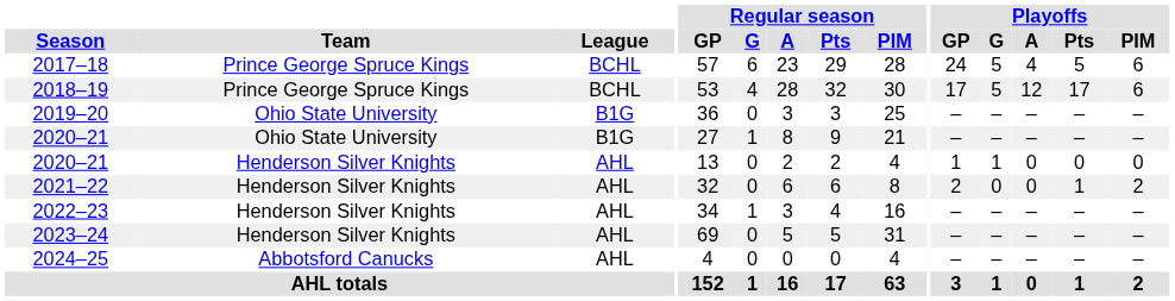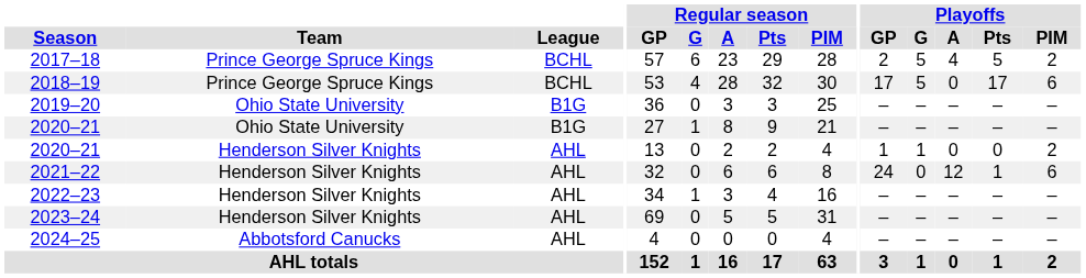2017–18 | Playoffs / GP: 24 -> 2
2017–18 | Playoffs / PIM: 6 -> 2
2018–19 | Playoffs / A: 12 -> 0
2020–21 / Henderson Silver Knights | Playoffs / PIM: 0 -> 2
2021–22 | Playoffs / GP: 2 -> 24
2021–22 | Playoffs / A: 0 -> 12
2021–22 | Playoffs / PIM: 2 -> 6
